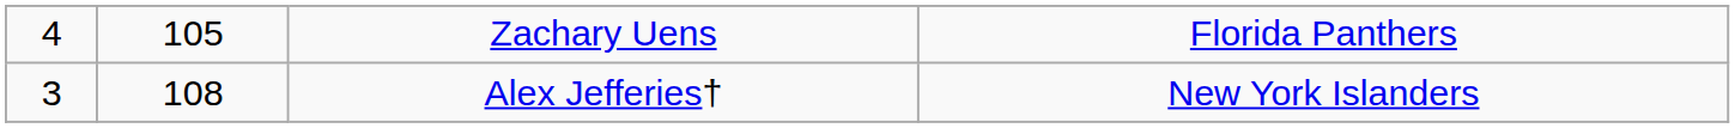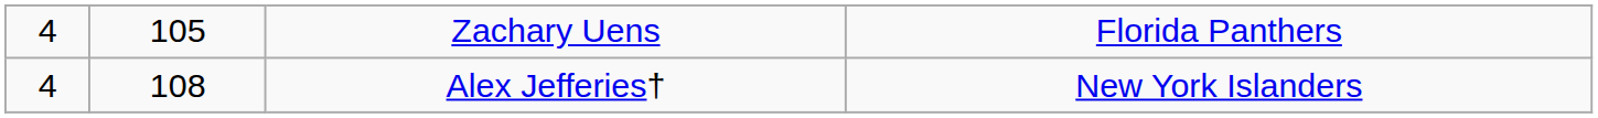Alex Jefferies† | column 1: 3 -> 4
